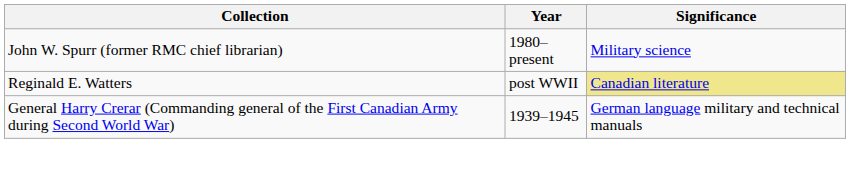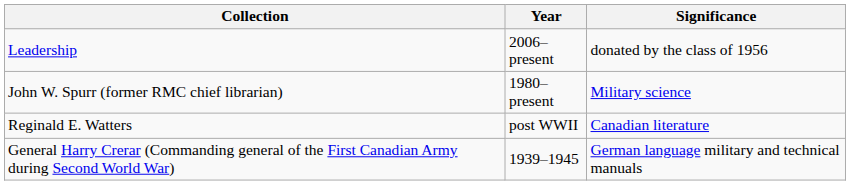+ row: Leadership | 2006–present | donated by the class of 1956
Reginald E. Watters | Significance: khaki background -> no background
